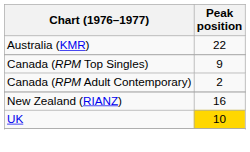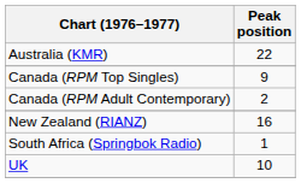+ row: South Africa (Springbok Radio) | 1
UK | Peak position: gold background -> no background
